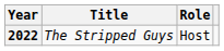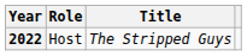columns swapped: Title <-> Role
